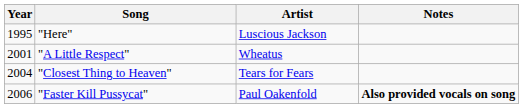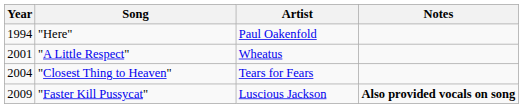"Here" | Year: 1995 -> 1994
"Here" | Artist: Luscious Jackson -> Paul Oakenfold
"Faster Kill Pussycat" | Year: 2006 -> 2009
"Faster Kill Pussycat" | Artist: Paul Oakenfold -> Luscious Jackson
